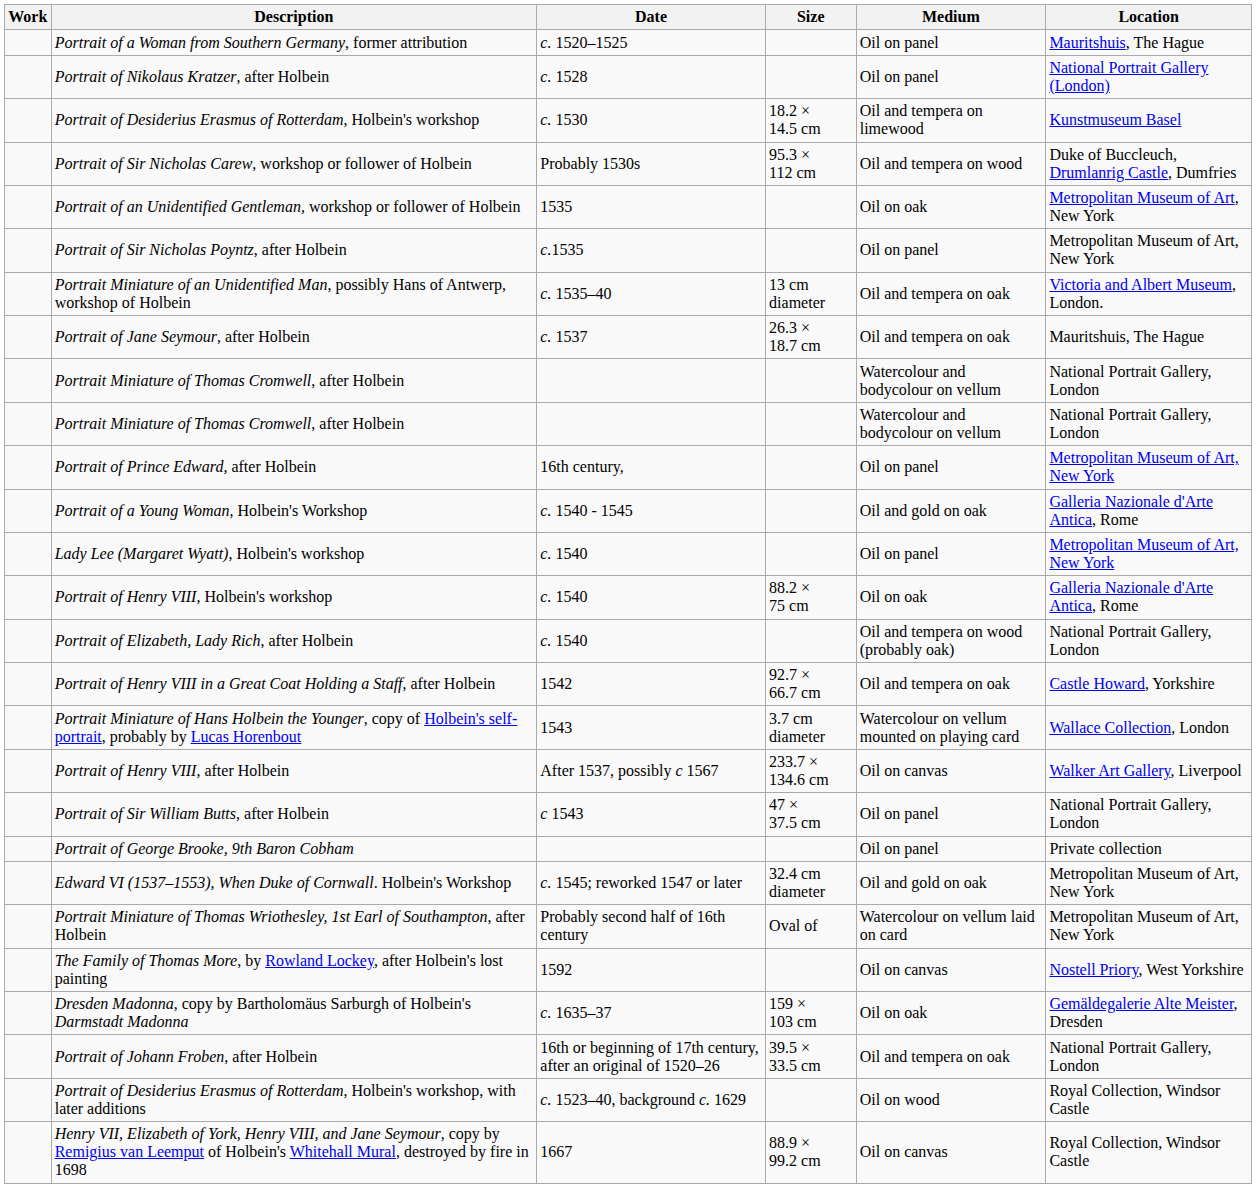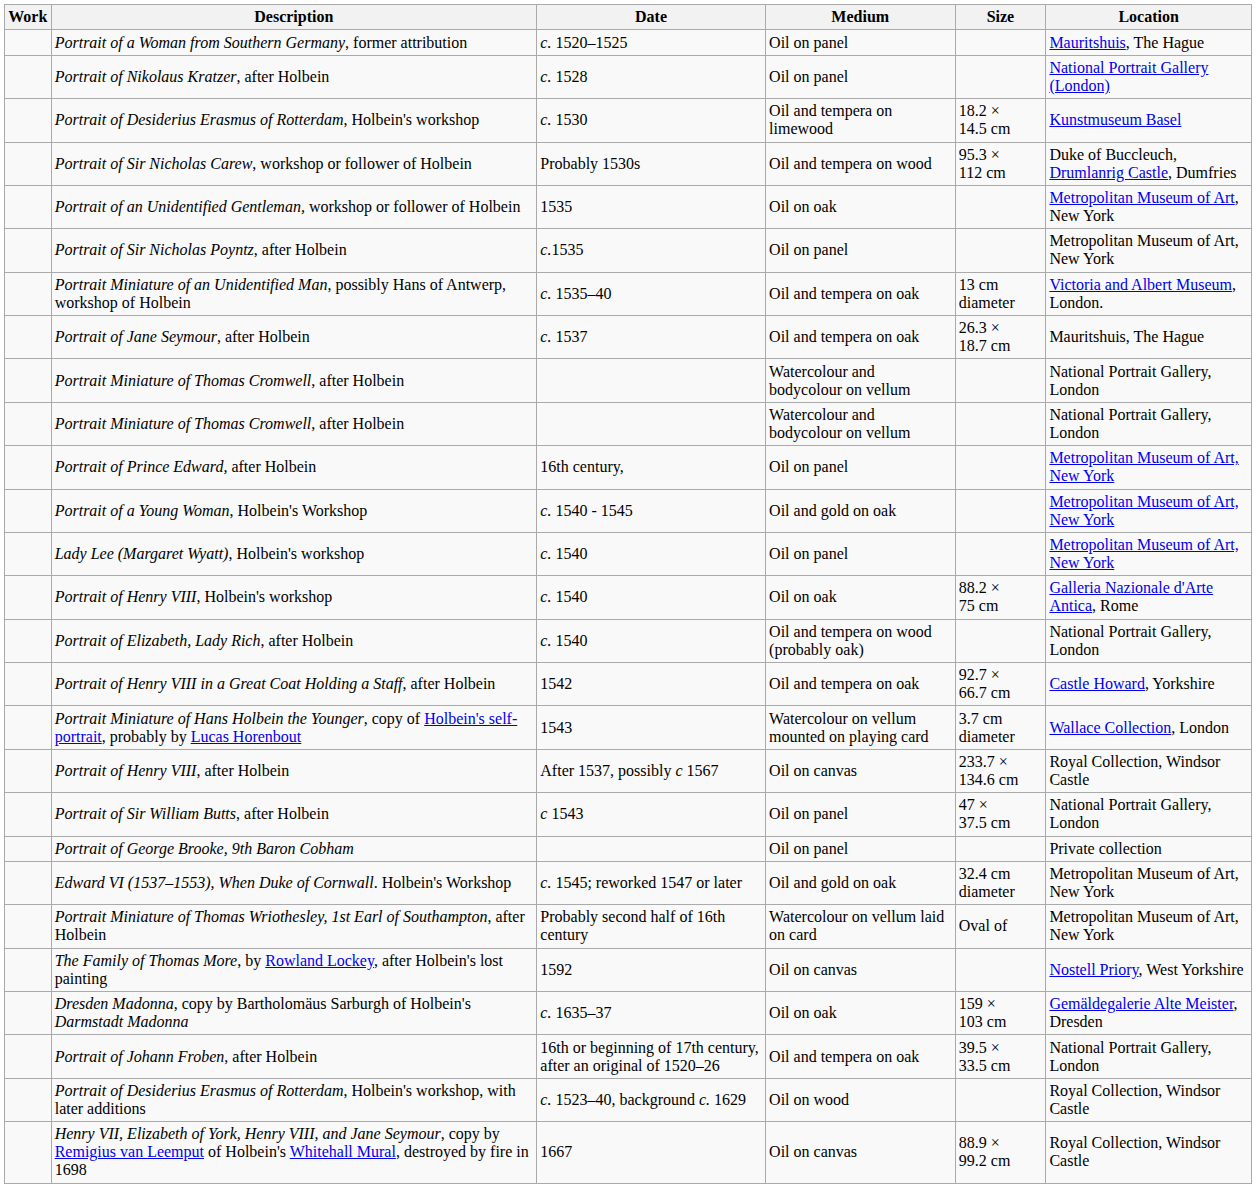columns swapped: Medium <-> Size
Portrait of a Young Woman, Holbein's Workshop | Location: Galleria Nazionale d'Arte Antica, Rome -> Metropolitan Museum of Art, New York
Portrait of Henry VIII, after Holbein | Location: Walker Art Gallery, Liverpool -> Royal Collection, Windsor Castle
